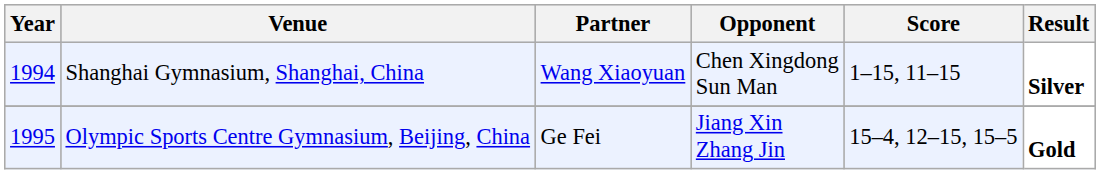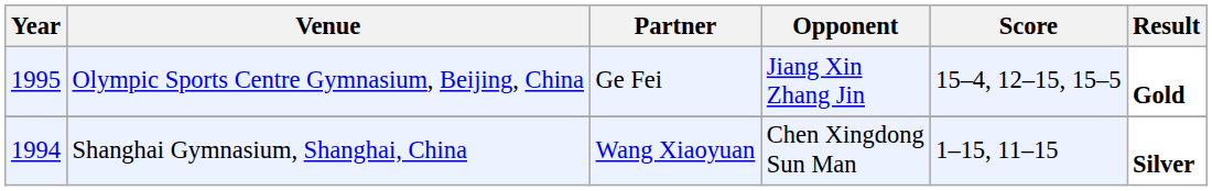rows swapped: Shanghai Gymnasium, Shanghai, China <-> Olympic Sports Centre Gymnasium, Beijing, China
